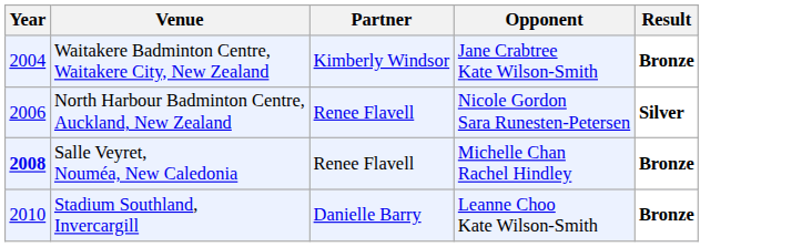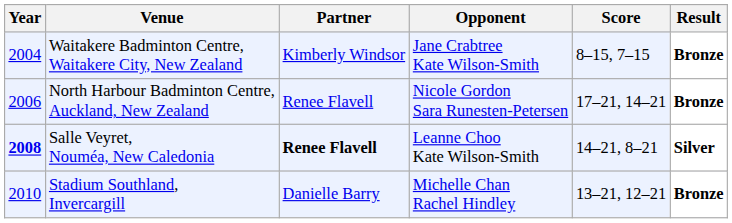+ column: Score | 8–15, 7–15 | 17–21, 14–21 | 14–21, 8–21 | 13–21, 12–21
North Harbour Badminton Centre, Auckland, New Zealand | Result: Silver -> Bronze
Salle Veyret, Nouméa, New Caledonia | Partner: normal -> bold
Salle Veyret, Nouméa, New Caledonia | Opponent: Michelle Chan Rachel Hindley -> Leanne Choo Kate Wilson-Smith
Salle Veyret, Nouméa, New Caledonia | Result: Bronze -> Silver
Stadium Southland, Invercargill | Opponent: Leanne Choo Kate Wilson-Smith -> Michelle Chan Rachel Hindley
